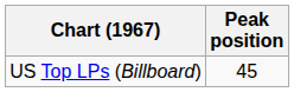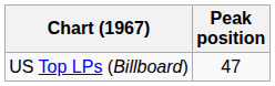US Top LPs (Billboard) | Peak position: 45 -> 47
